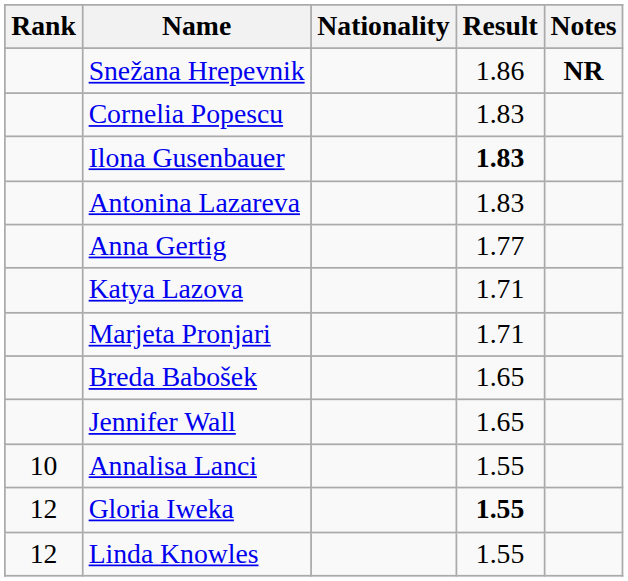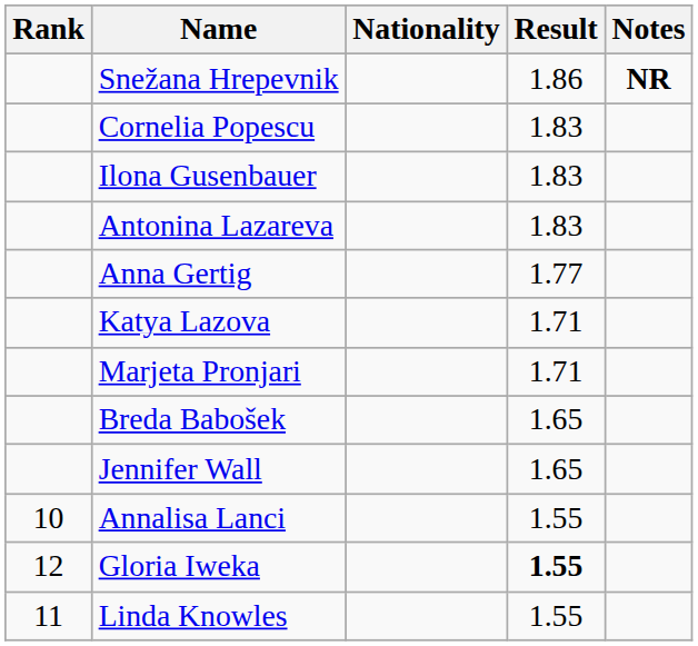Ilona Gusenbauer | Result: bold -> normal
Linda Knowles | Rank: 12 -> 11
